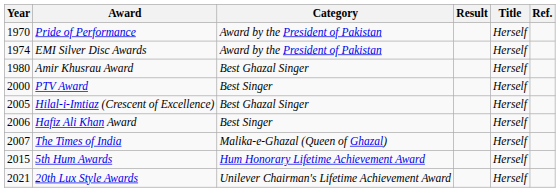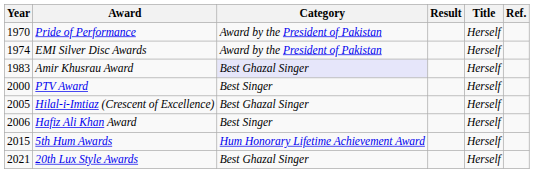Amir Khusrau Award | Year: 1980 -> 1983
Amir Khusrau Award | Category: no background -> lavender background
- row: 2007 | The Times of India | Malika-e-Ghazal (Queen of Ghazal) | Herself
20th Lux Style Awards | Category: Unilever Chairman's Lifetime Achievement Award -> Best Ghazal Singer
